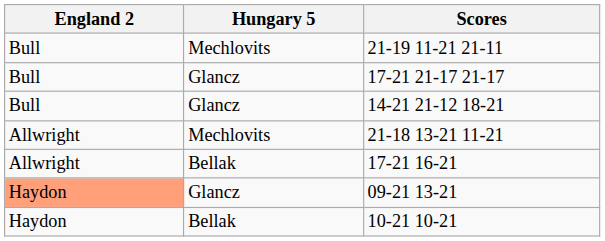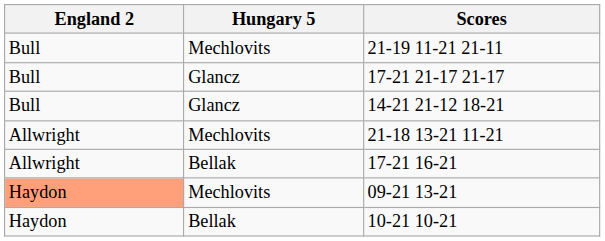09-21 13-21 | Hungary 5: Glancz -> Mechlovits
